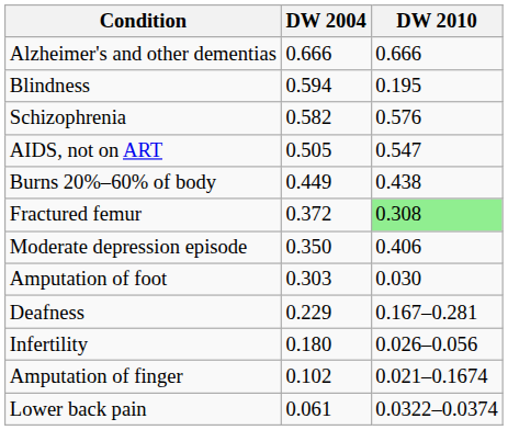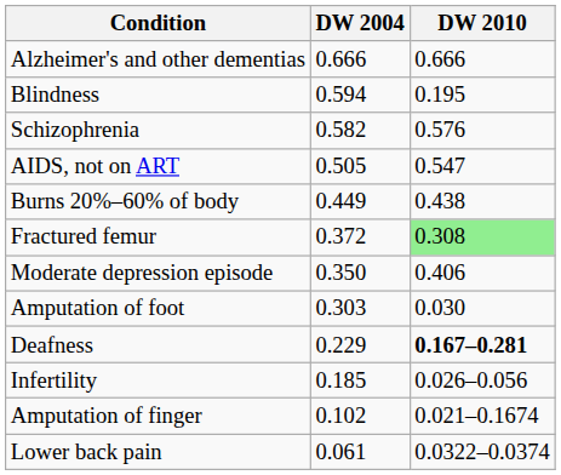Deafness | DW 2010: normal -> bold
Infertility | DW 2004: 0.180 -> 0.185
